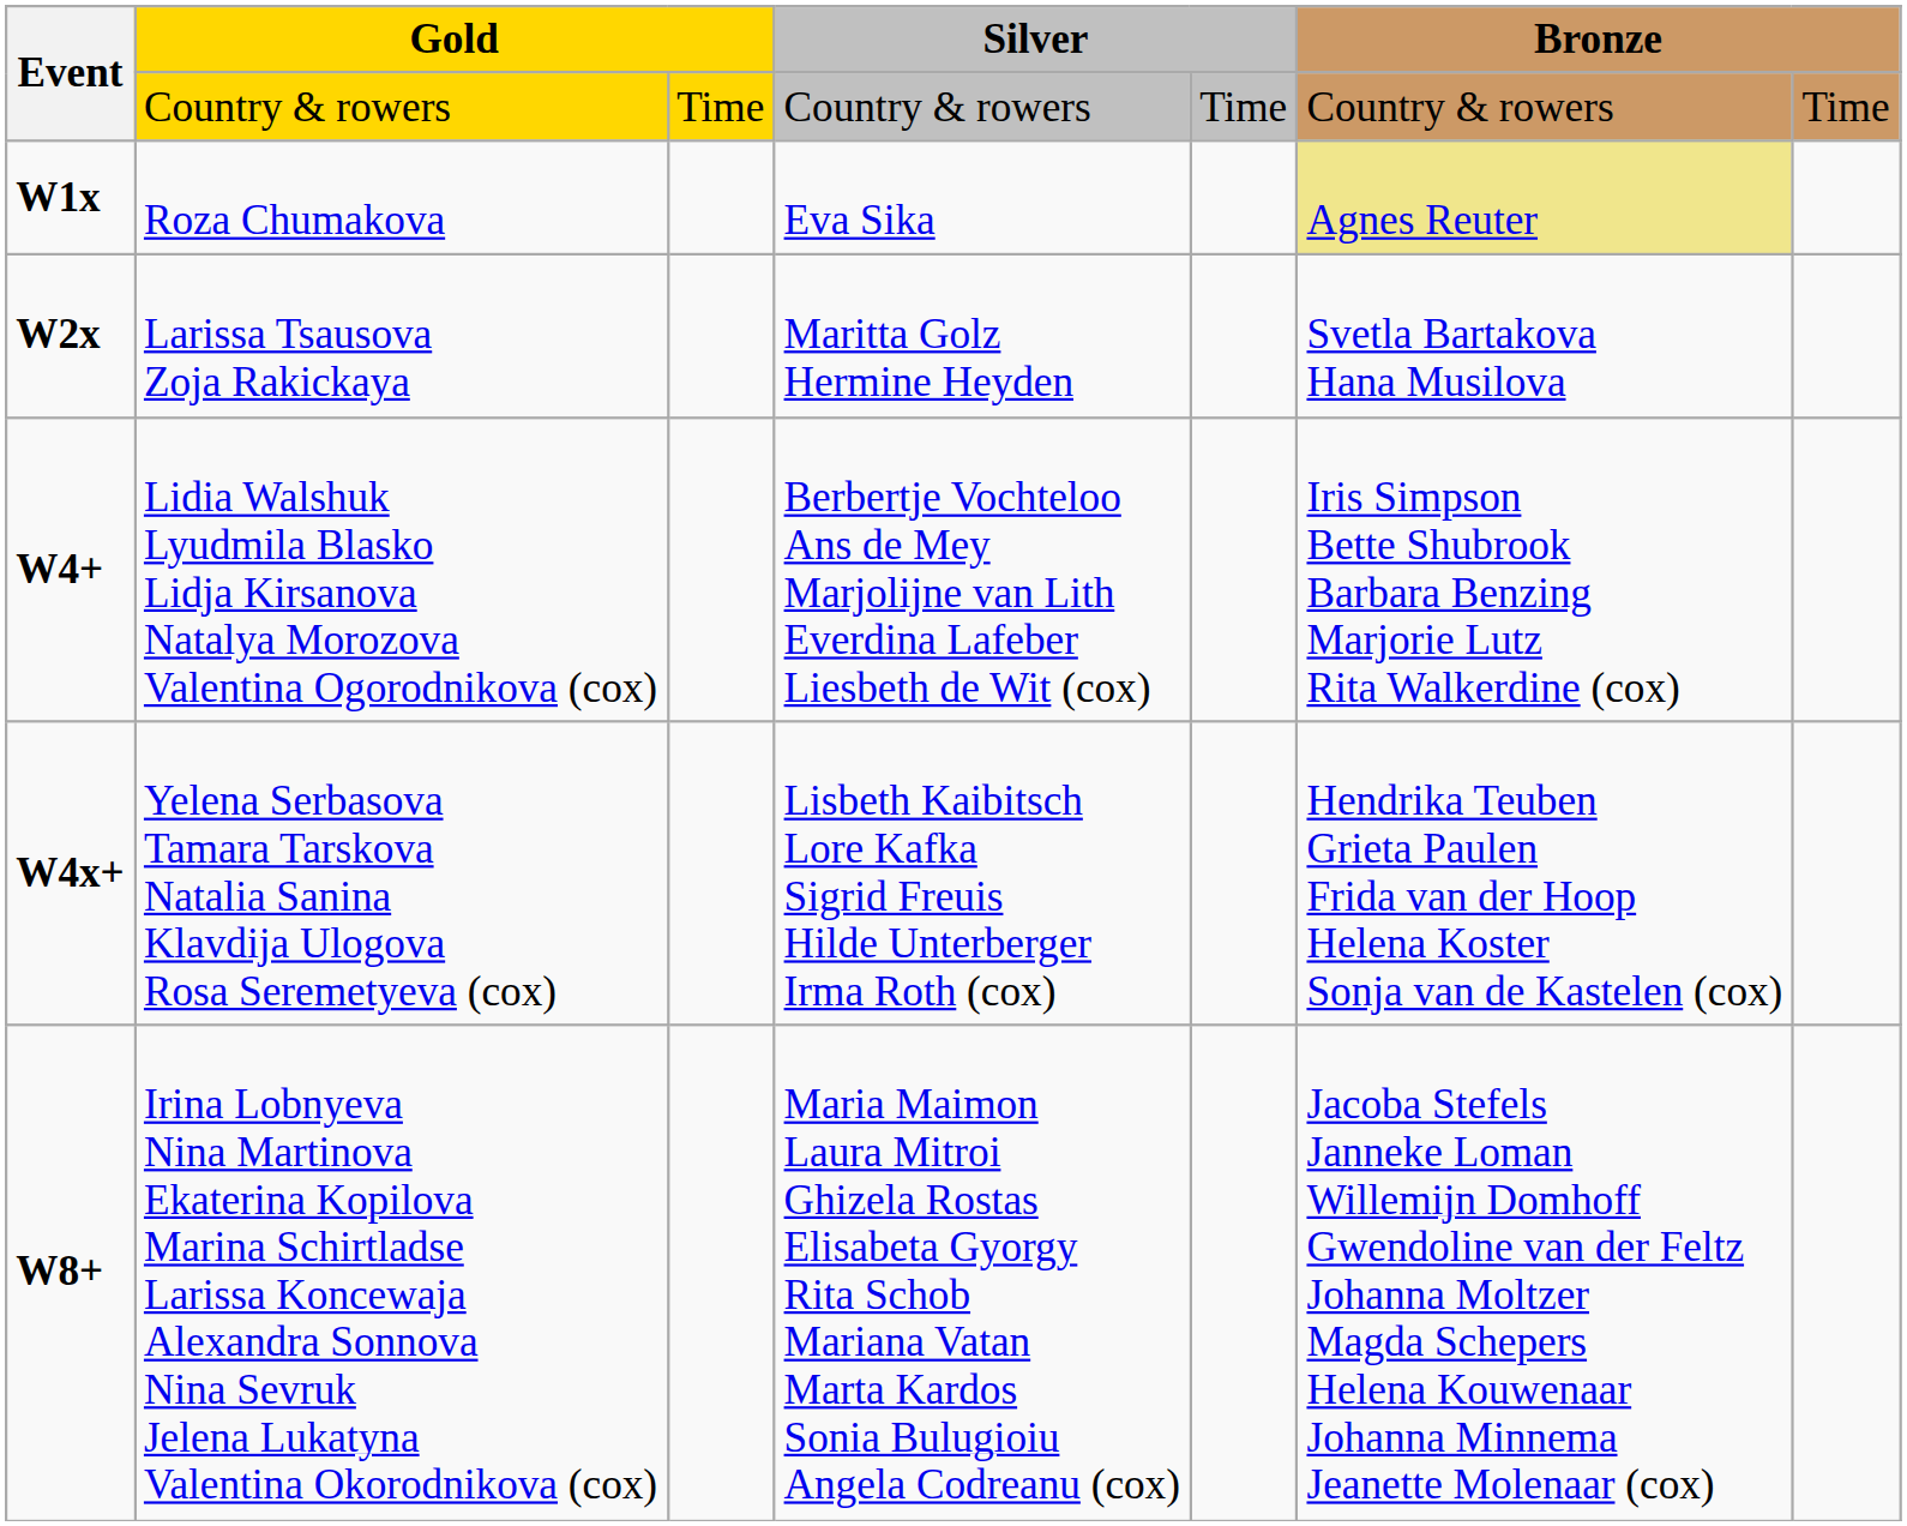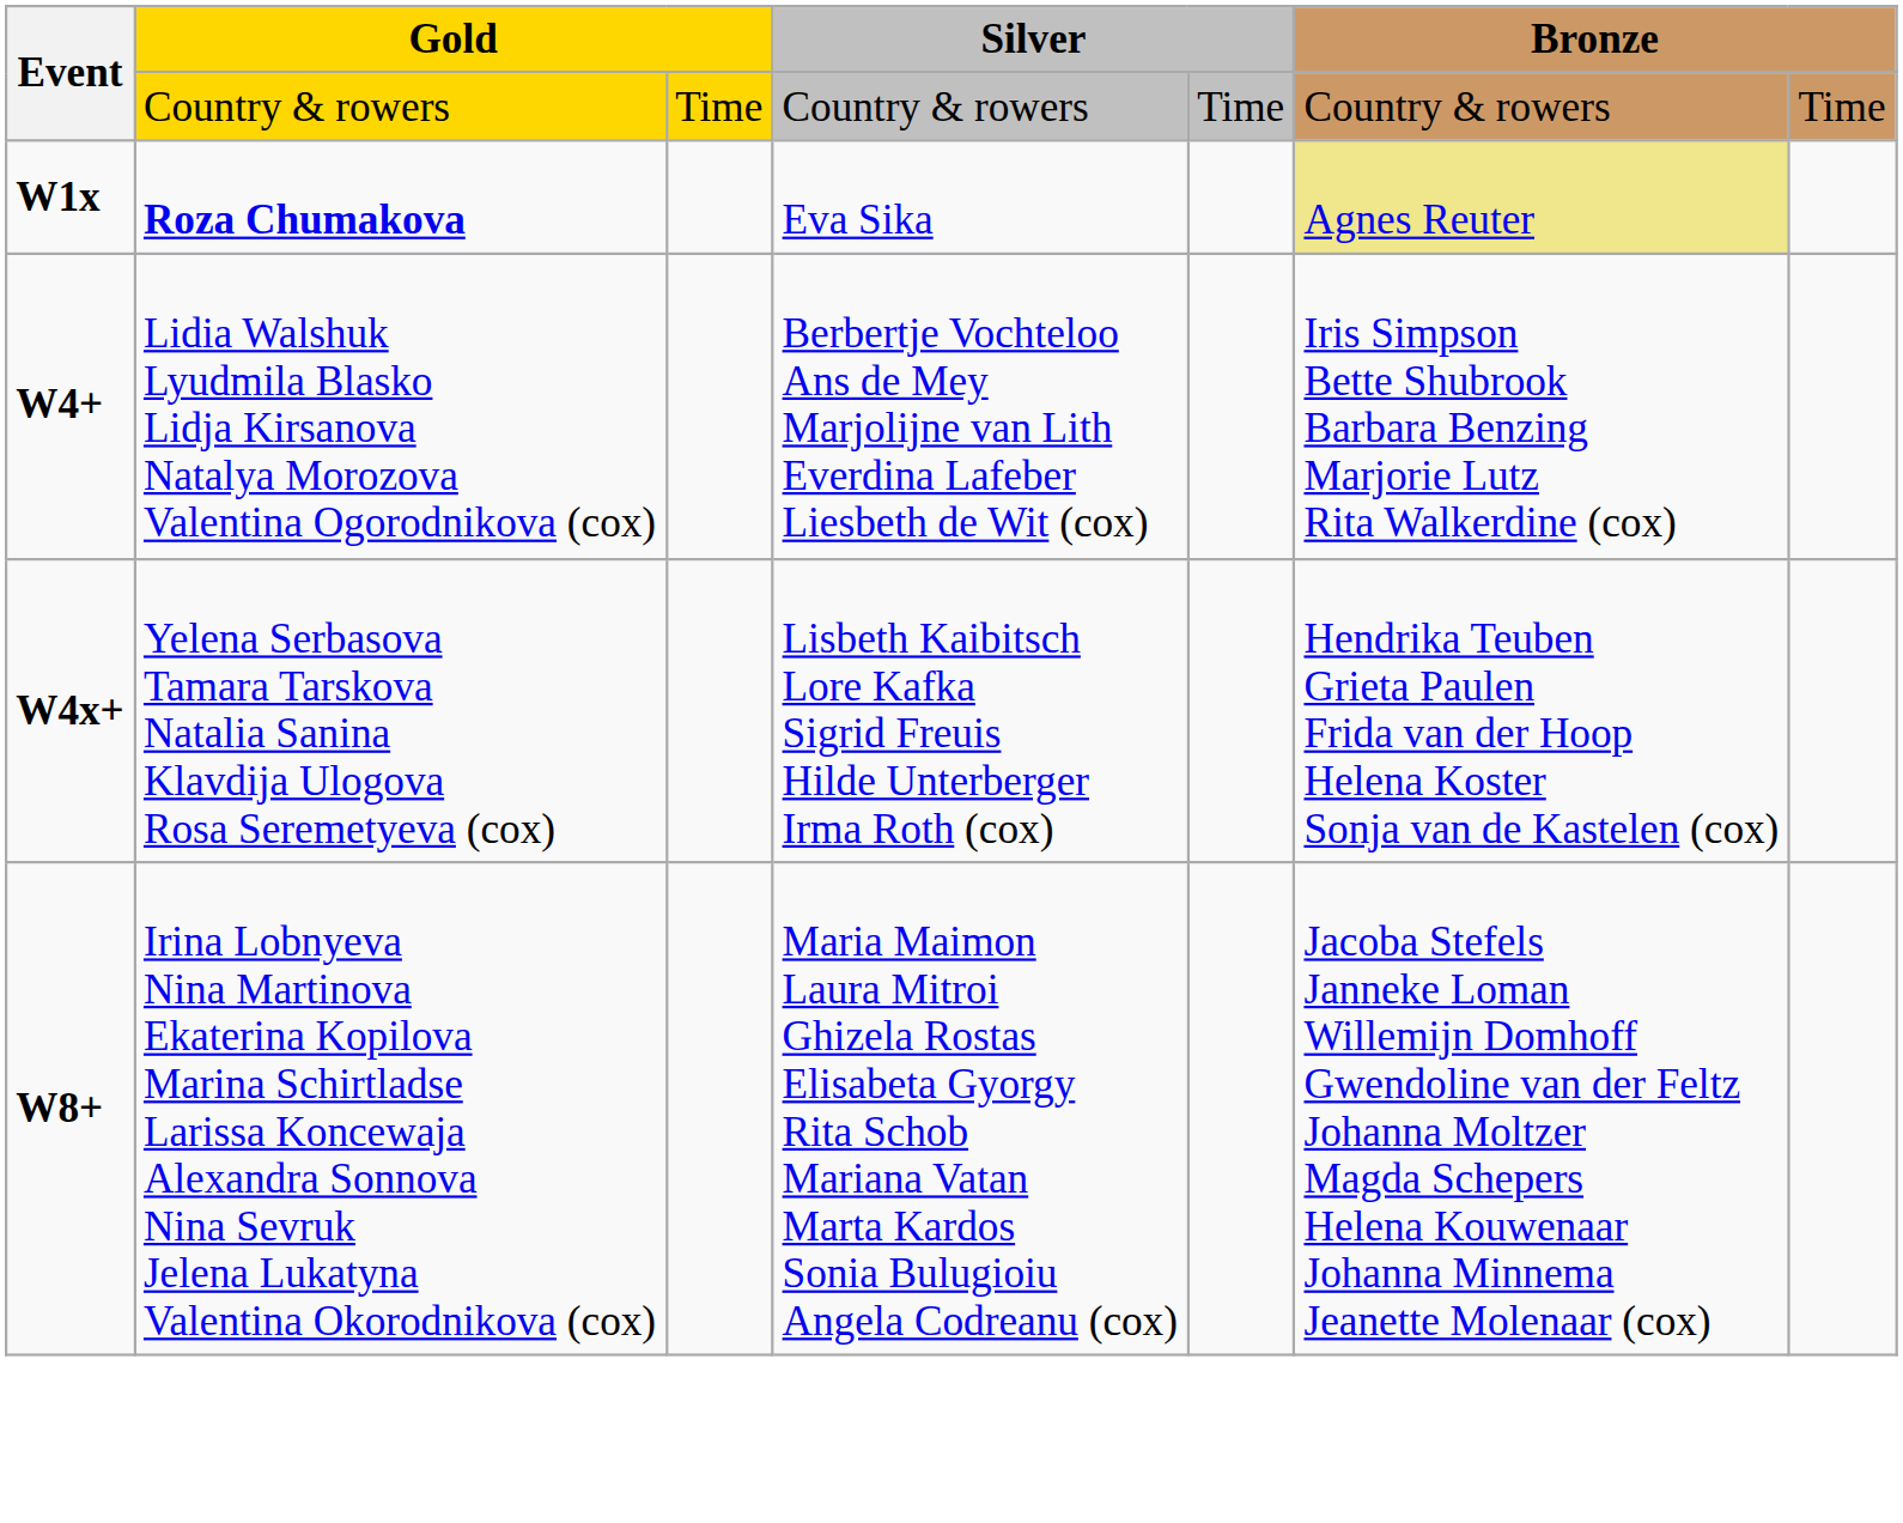W1x | column 2: normal -> bold
- row: W2x | Larissa Tsausova Zoja Rakickaya | Maritta Golz Hermine Heyden | Svetla Bartakova Hana Musilova
